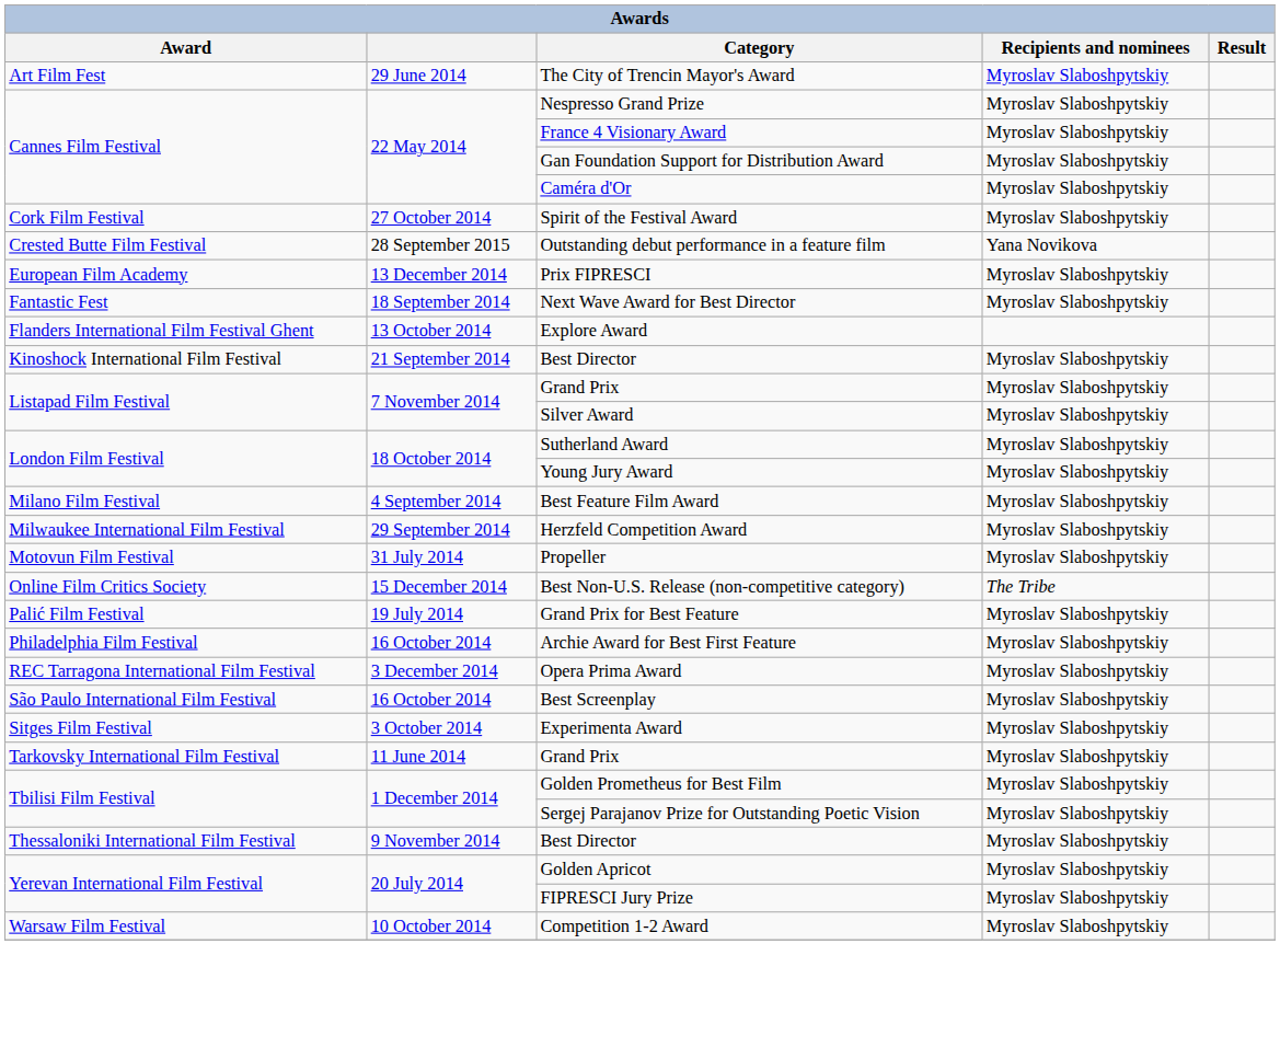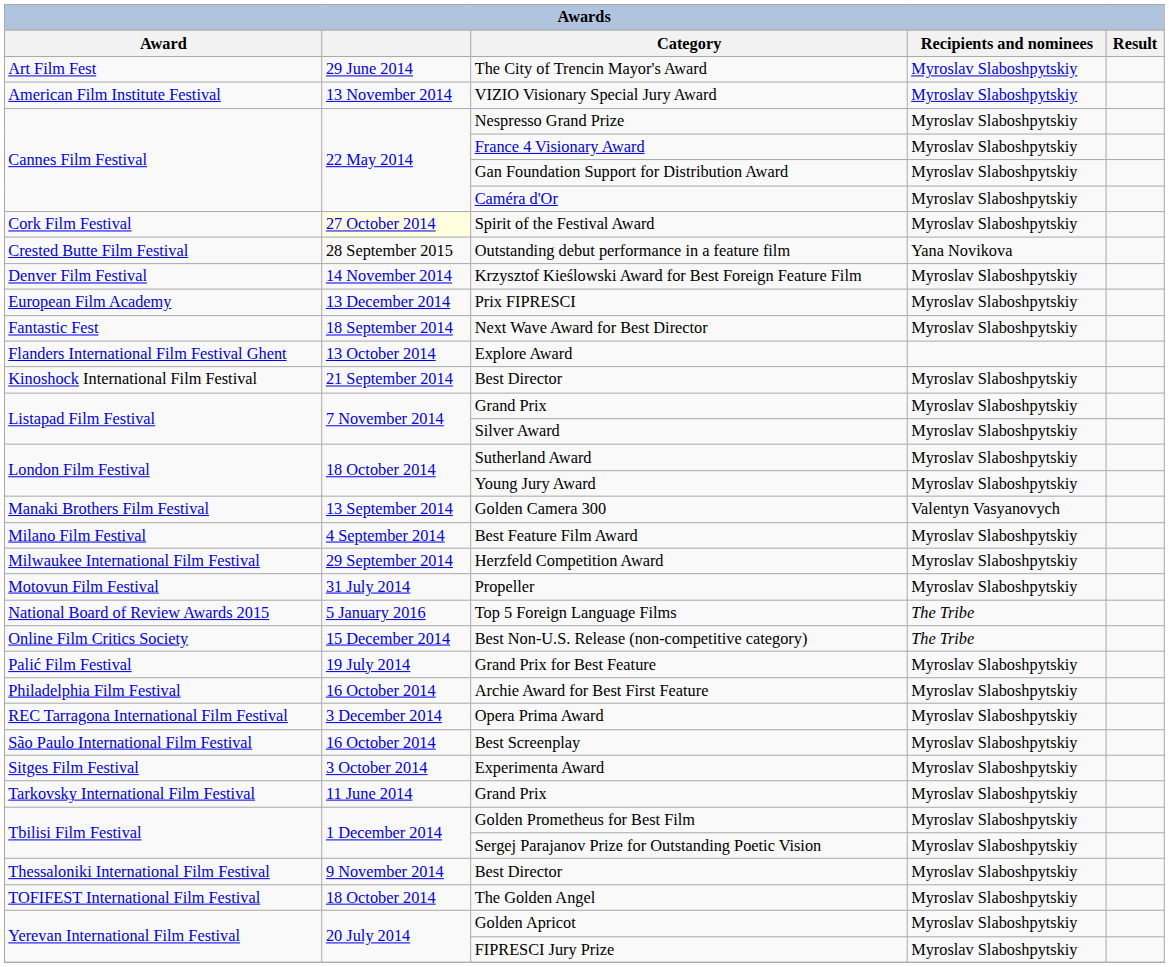+ row: American Film Institute Festival | 13 November 2014 | VIZIO Visionary Special Jury Award | Myroslav Slaboshpytskiy
Spirit of the Festival Award | column 2: no background -> lightyellow background
+ row: Denver Film Festival | 14 November 2014 | Krzysztof Kieślowski Award for Best Foreign Feature Film | Myroslav Slaboshpytskiy
+ row: Manaki Brothers Film Festival | 13 September 2014 | Golden Camera 300 | Valentyn Vasyanovych
+ row: National Board of Review Awards 2015 | 5 January 2016 | Top 5 Foreign Language Films | The Tribe
+ row: TOFIFEST International Film Festival | 18 October 2014 | The Golden Angel | Myroslav Slaboshpytskiy
- row: Warsaw Film Festival | 10 October 2014 | Competition 1-2 Award | Myroslav Slaboshpytskiy
